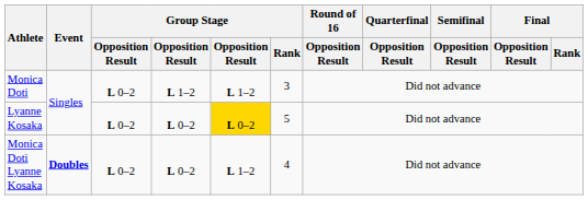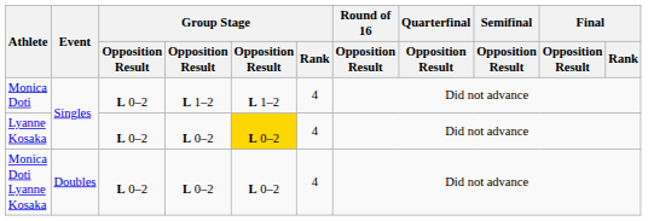Monica Doti | Group Stage / Rank: 3 -> 4
Lyanne Kosaka | Group Stage / Rank: 5 -> 4
Monica Doti Lyanne Kosaka | Event: bold -> normal
Monica Doti Lyanne Kosaka | column 5: L 1–2 -> L 0–2
